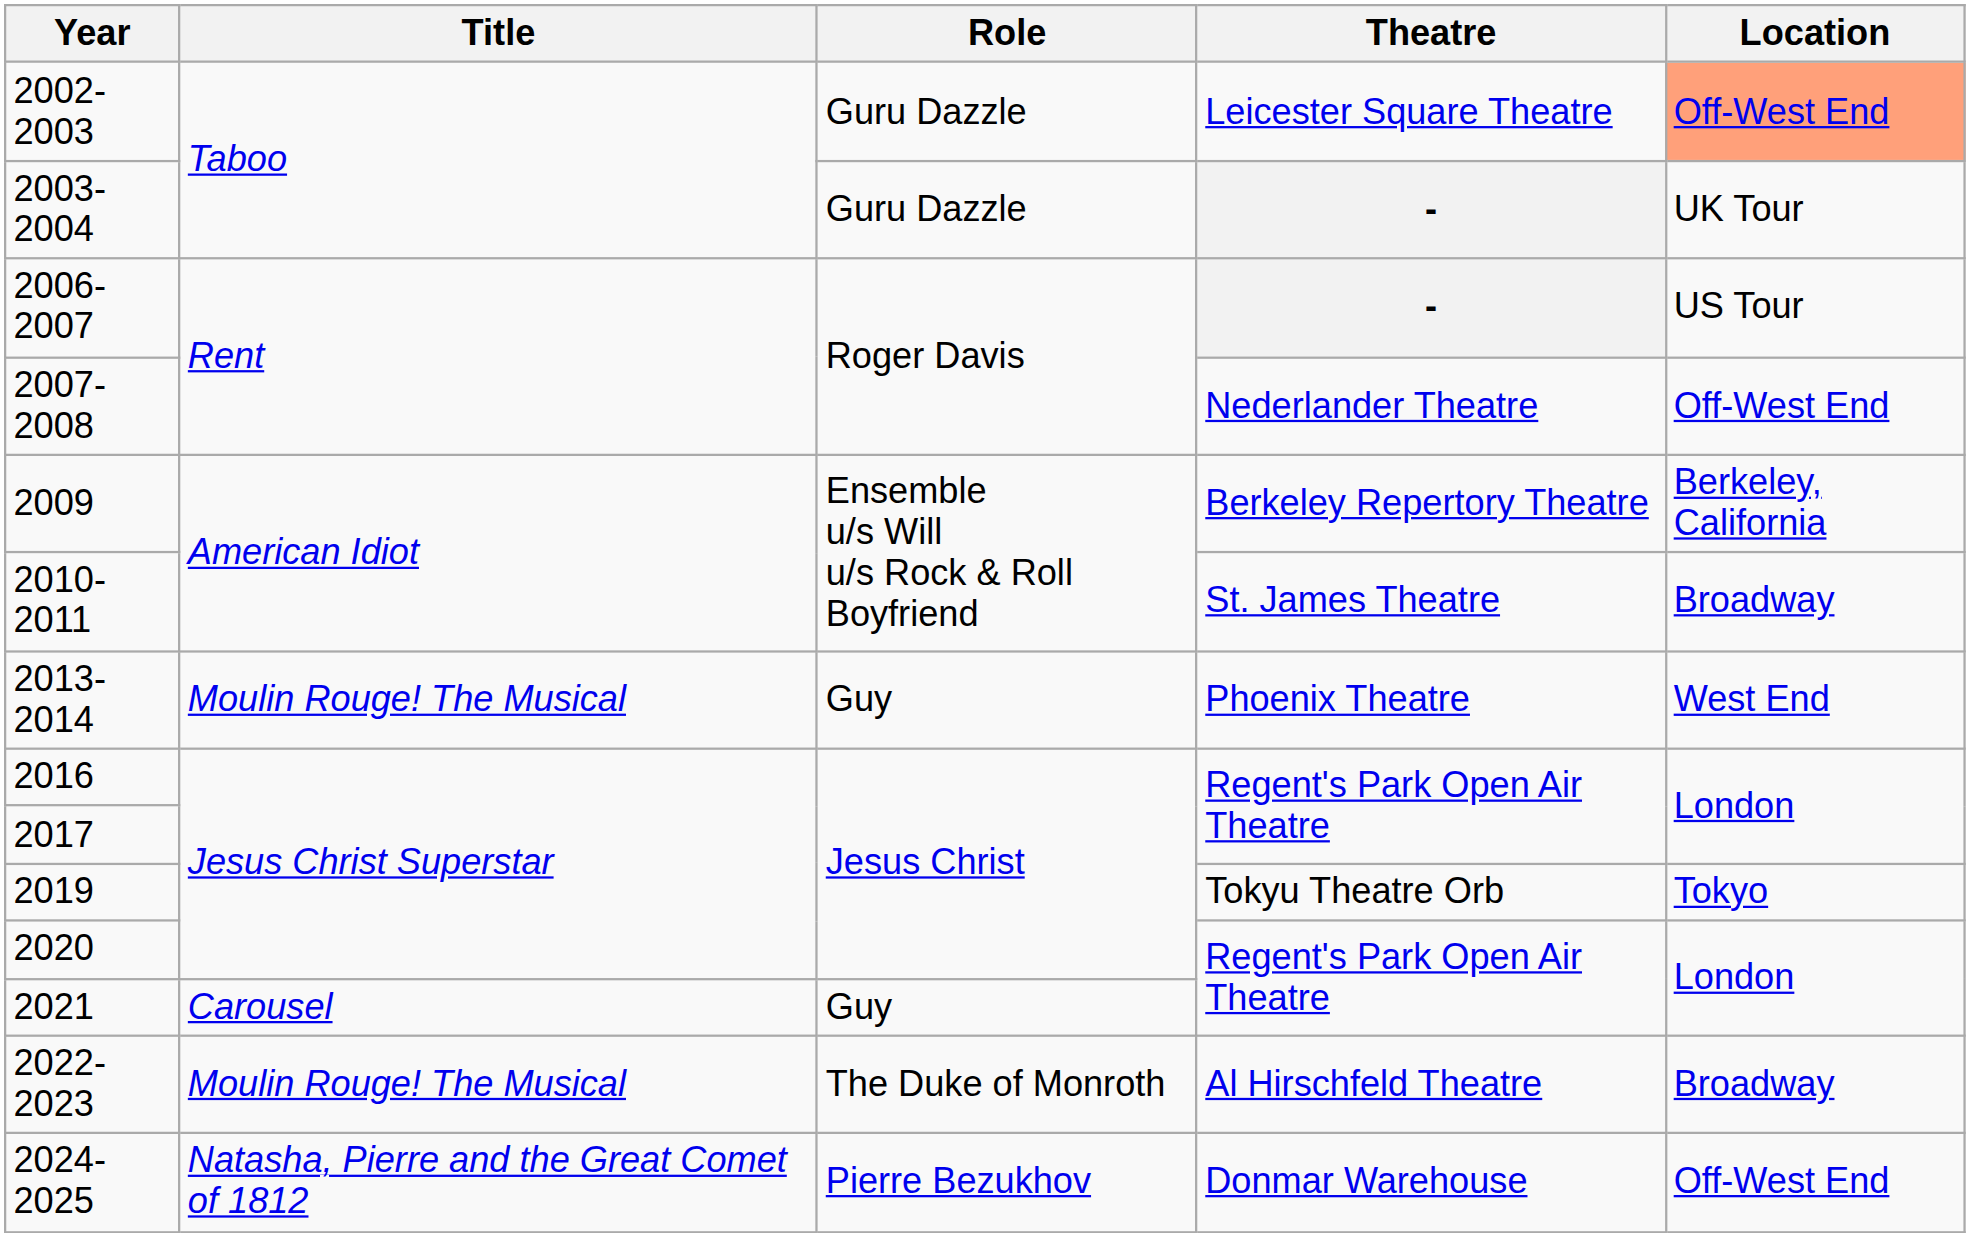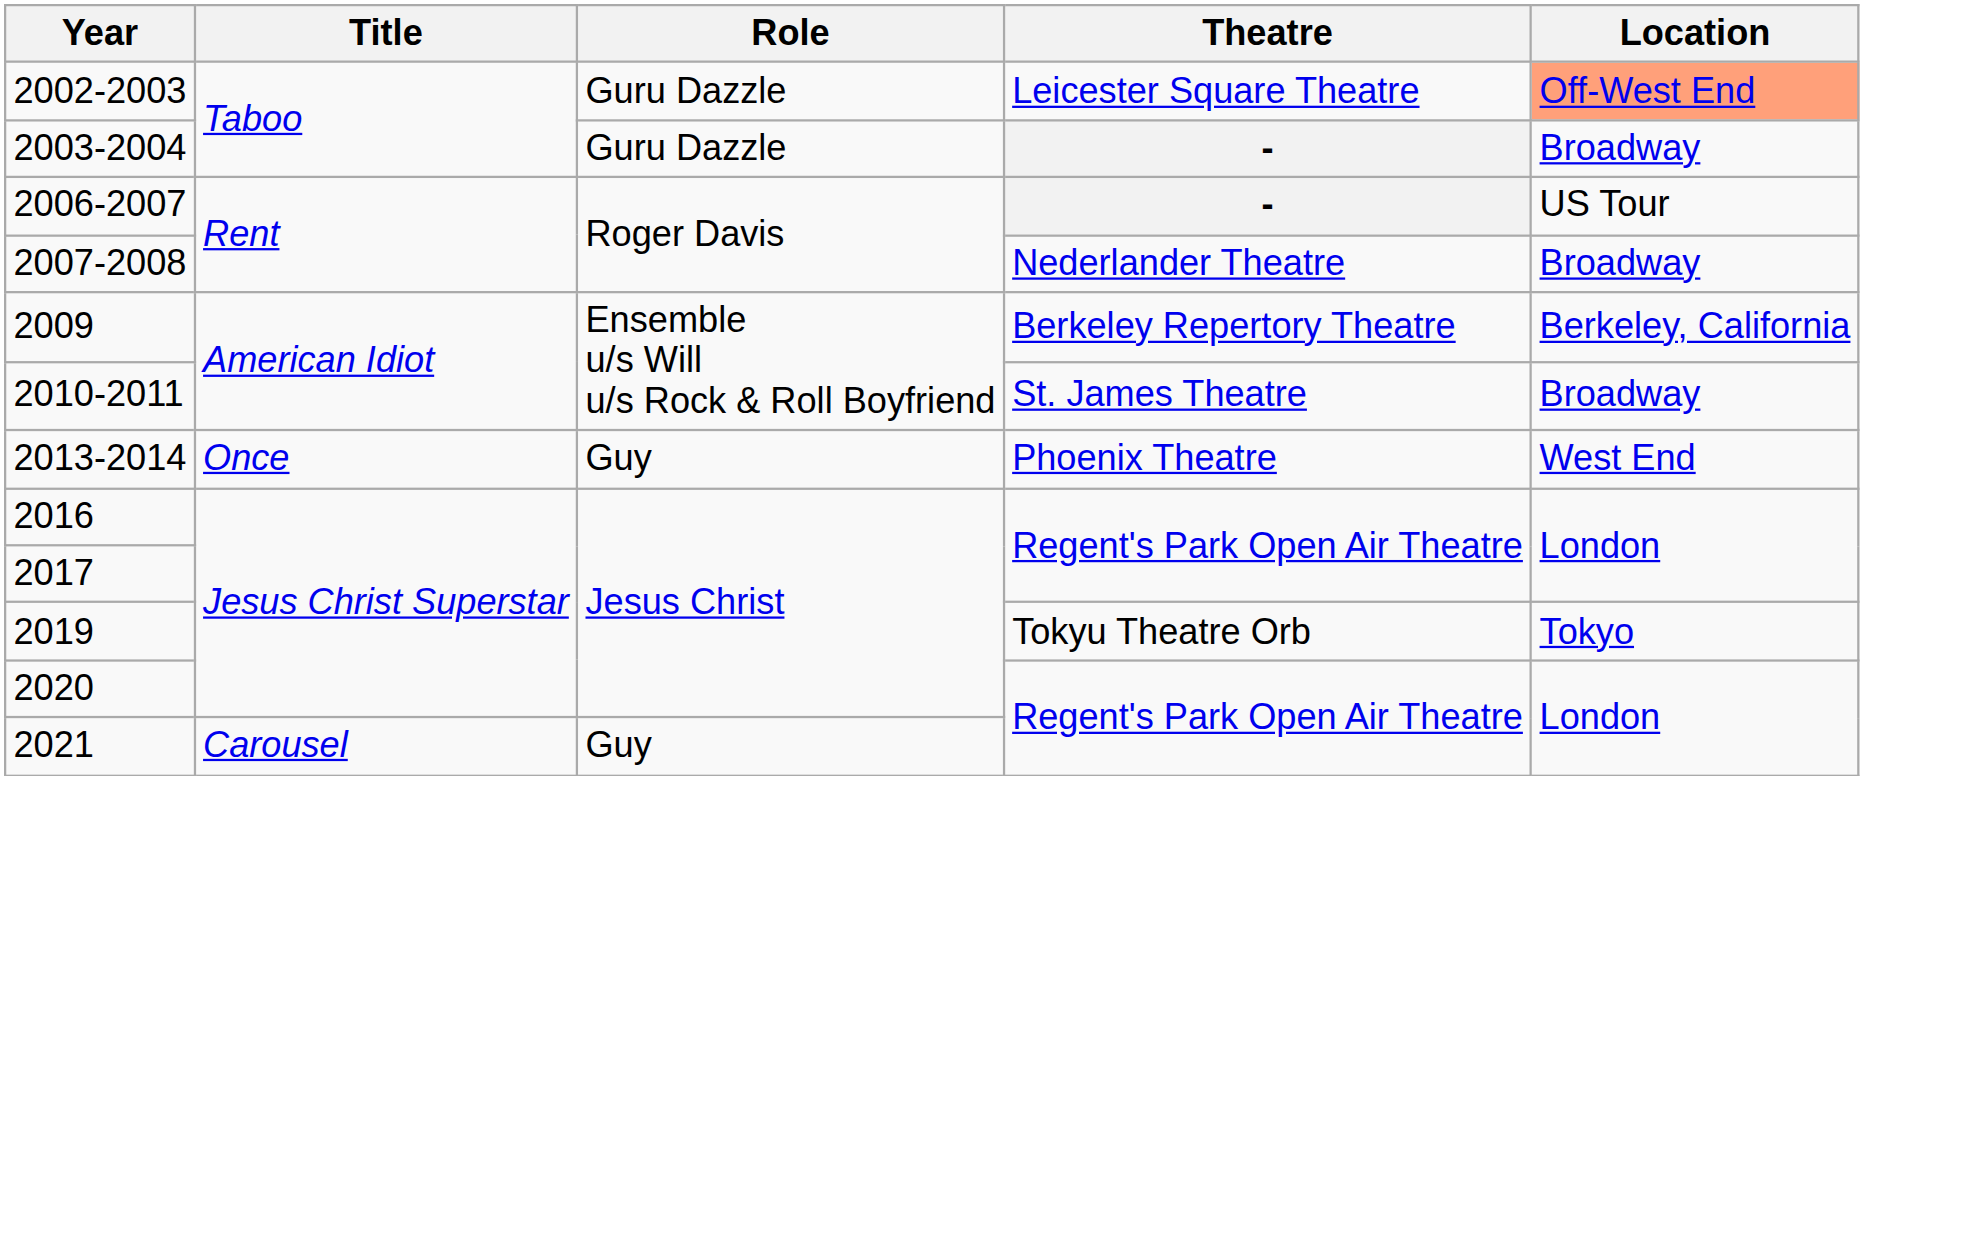2003-2004 | Location: UK Tour -> Broadway
2007-2008 | Location: Off-West End -> Broadway
2013-2014 | Title: Moulin Rouge! The Musical -> Once
- row: 2022-2023 | Moulin Rouge! The Musical | The Duke of Monroth | Al Hirschfeld Theatre | Broadway
- row: 2024-2025 | Natasha, Pierre and the Great Comet of 1812 | Pierre Bezukhov | Donmar Warehouse | Off-West End
